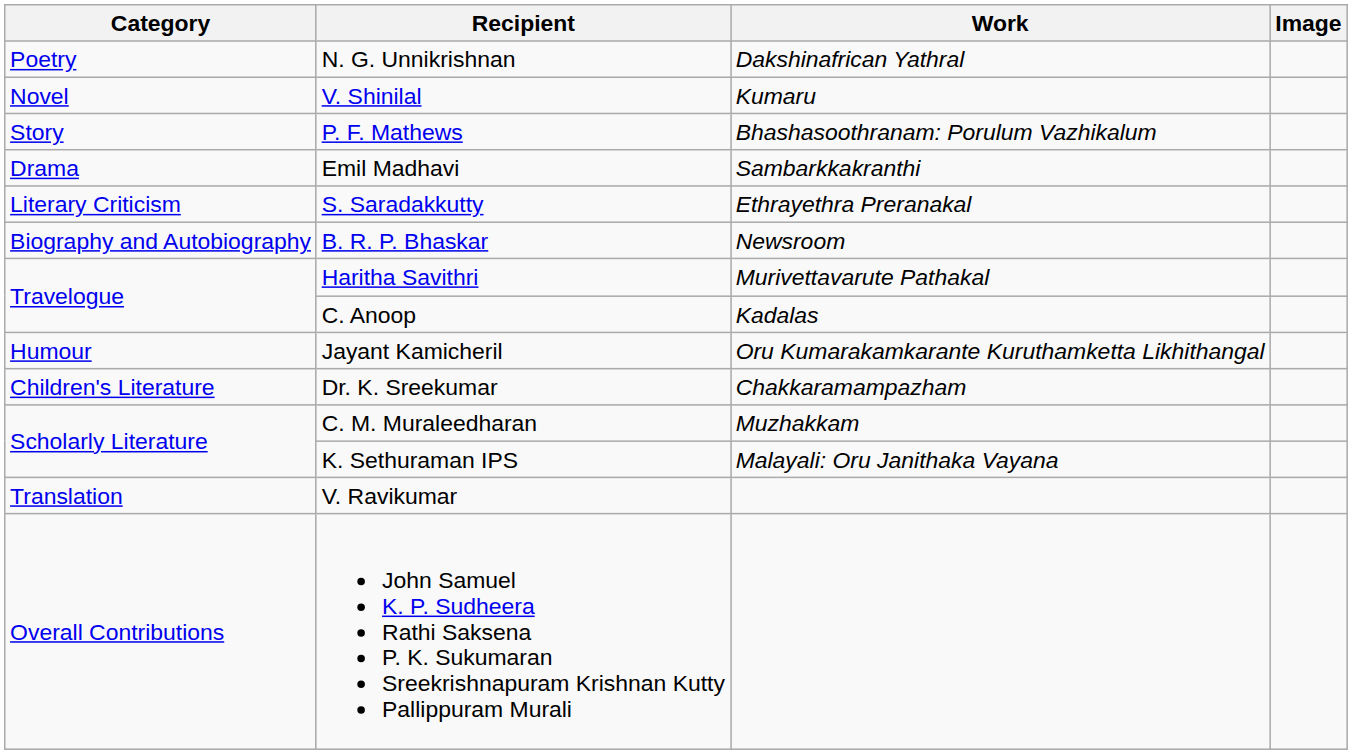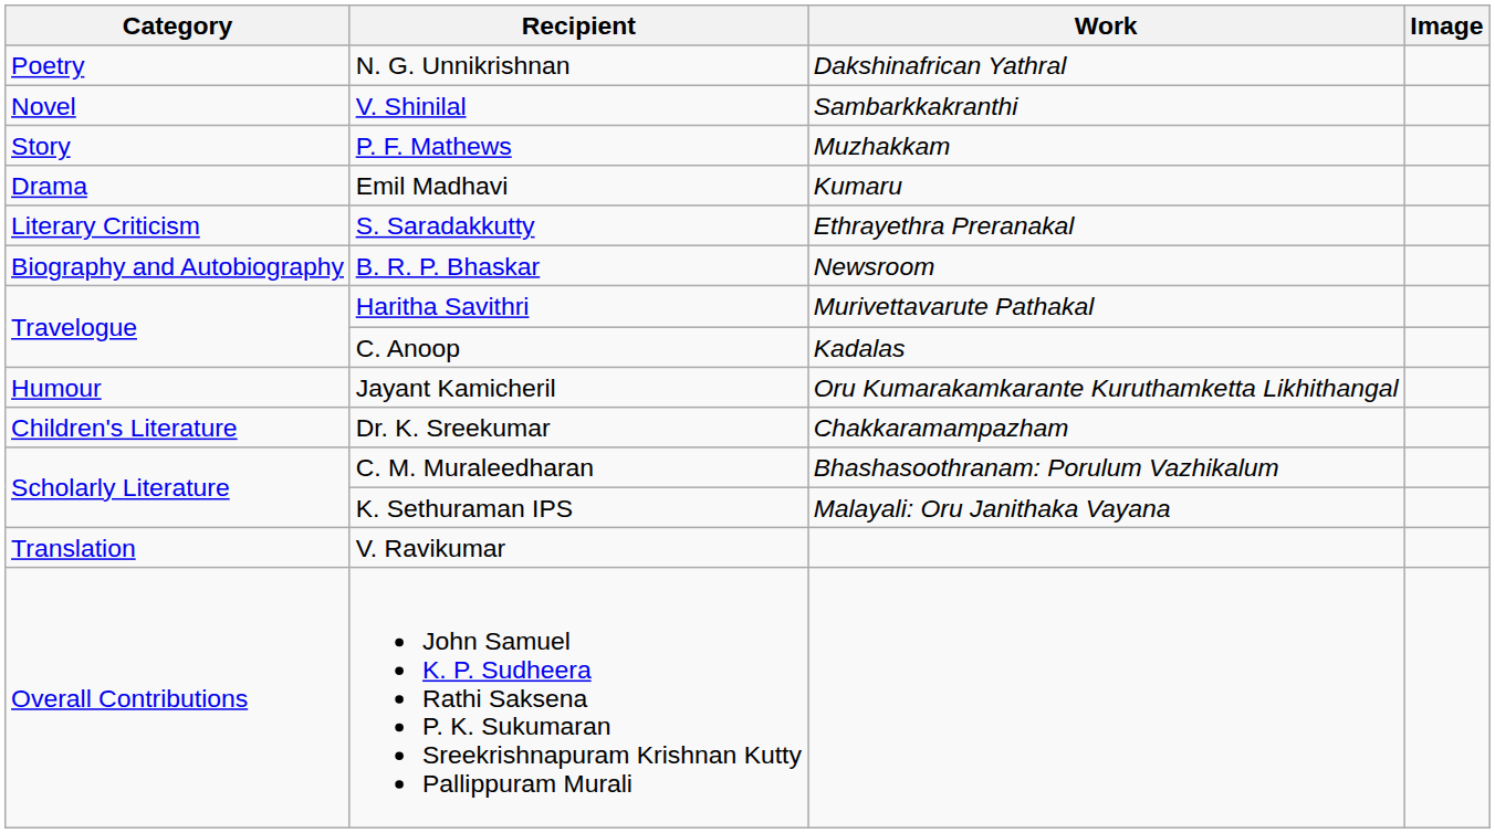V. Shinilal | Work: Kumaru -> Sambarkkakranthi
P. F. Mathews | Work: Bhashasoothranam: Porulum Vazhikalum -> Muzhakkam
Emil Madhavi | Work: Sambarkkakranthi -> Kumaru
C. M. Muraleedharan | Work: Muzhakkam -> Bhashasoothranam: Porulum Vazhikalum
